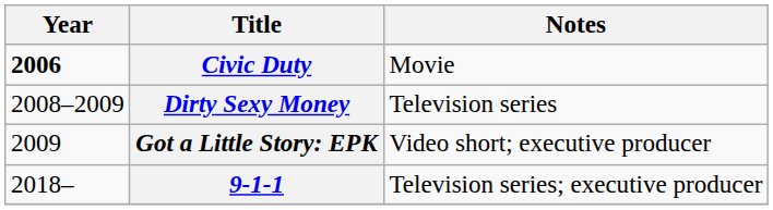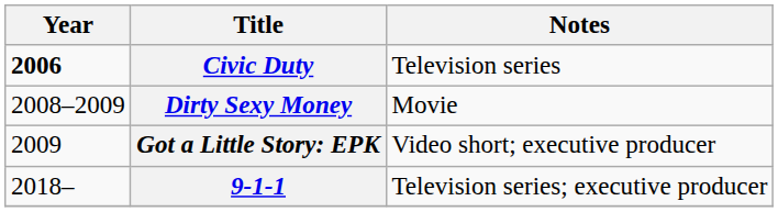Civic Duty | Notes: Movie -> Television series
Dirty Sexy Money | Notes: Television series -> Movie
